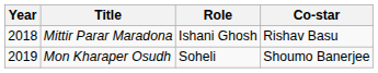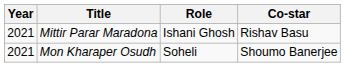Mittir Parar Maradona | Year: 2018 -> 2021
Mon Kharaper Osudh | Year: 2019 -> 2021
